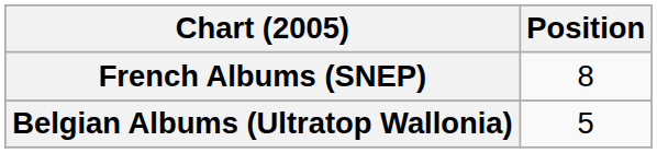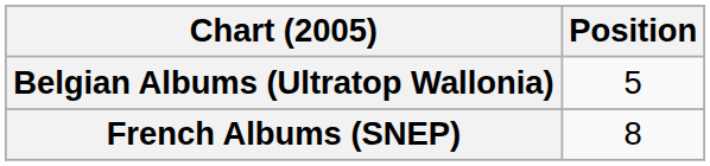rows swapped: Belgian Albums (Ultratop Wallonia) <-> French Albums (SNEP)
